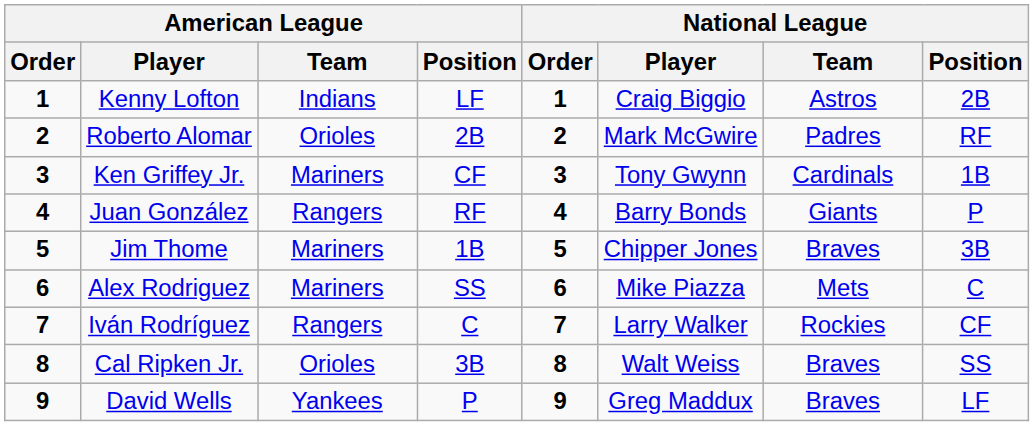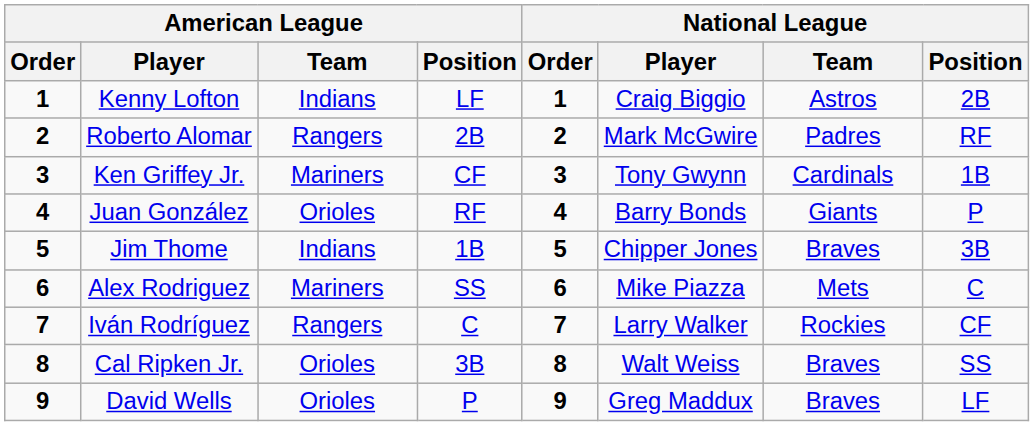Roberto Alomar | American League / Team: Orioles -> Rangers
Juan González | American League / Team: Rangers -> Orioles
Jim Thome | American League / Team: Mariners -> Indians
David Wells | American League / Team: Yankees -> Orioles
